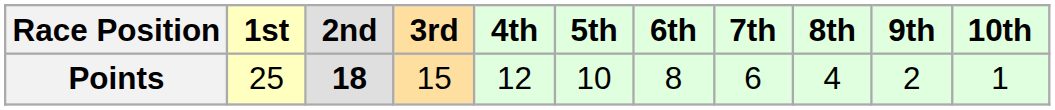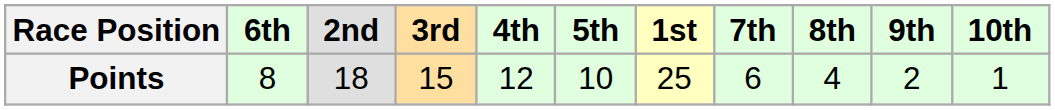columns swapped: 1st <-> 6th
Points | 2nd: bold -> normal
